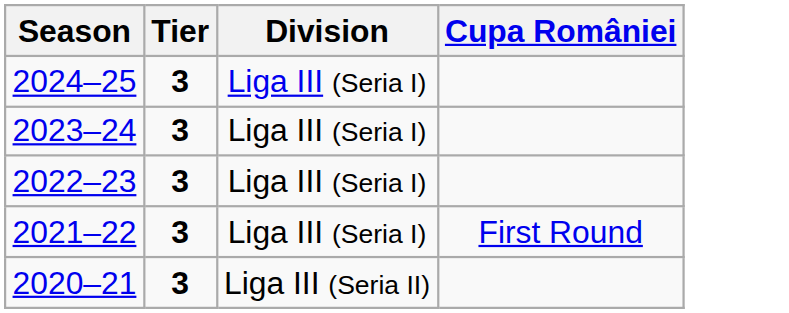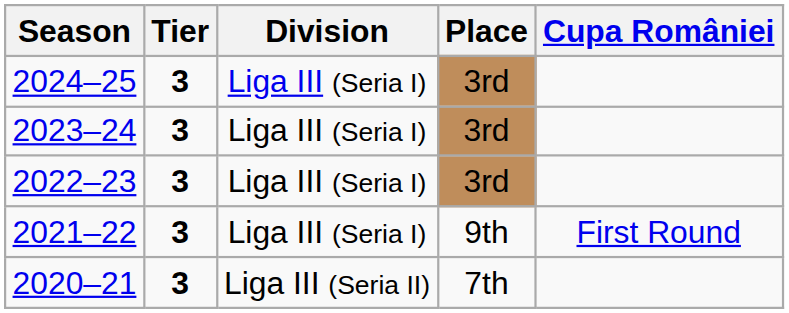+ column: Place | 3rd | 3rd | 3rd | 9th | 7th
